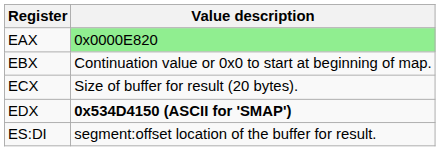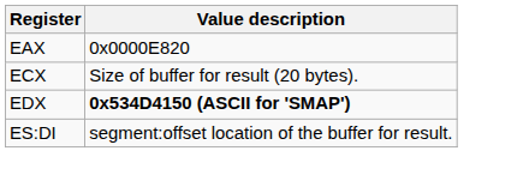EAX | Value description: lightgreen background -> no background
- row: EBX | Continuation value or 0x0 to start at beginning of map.
